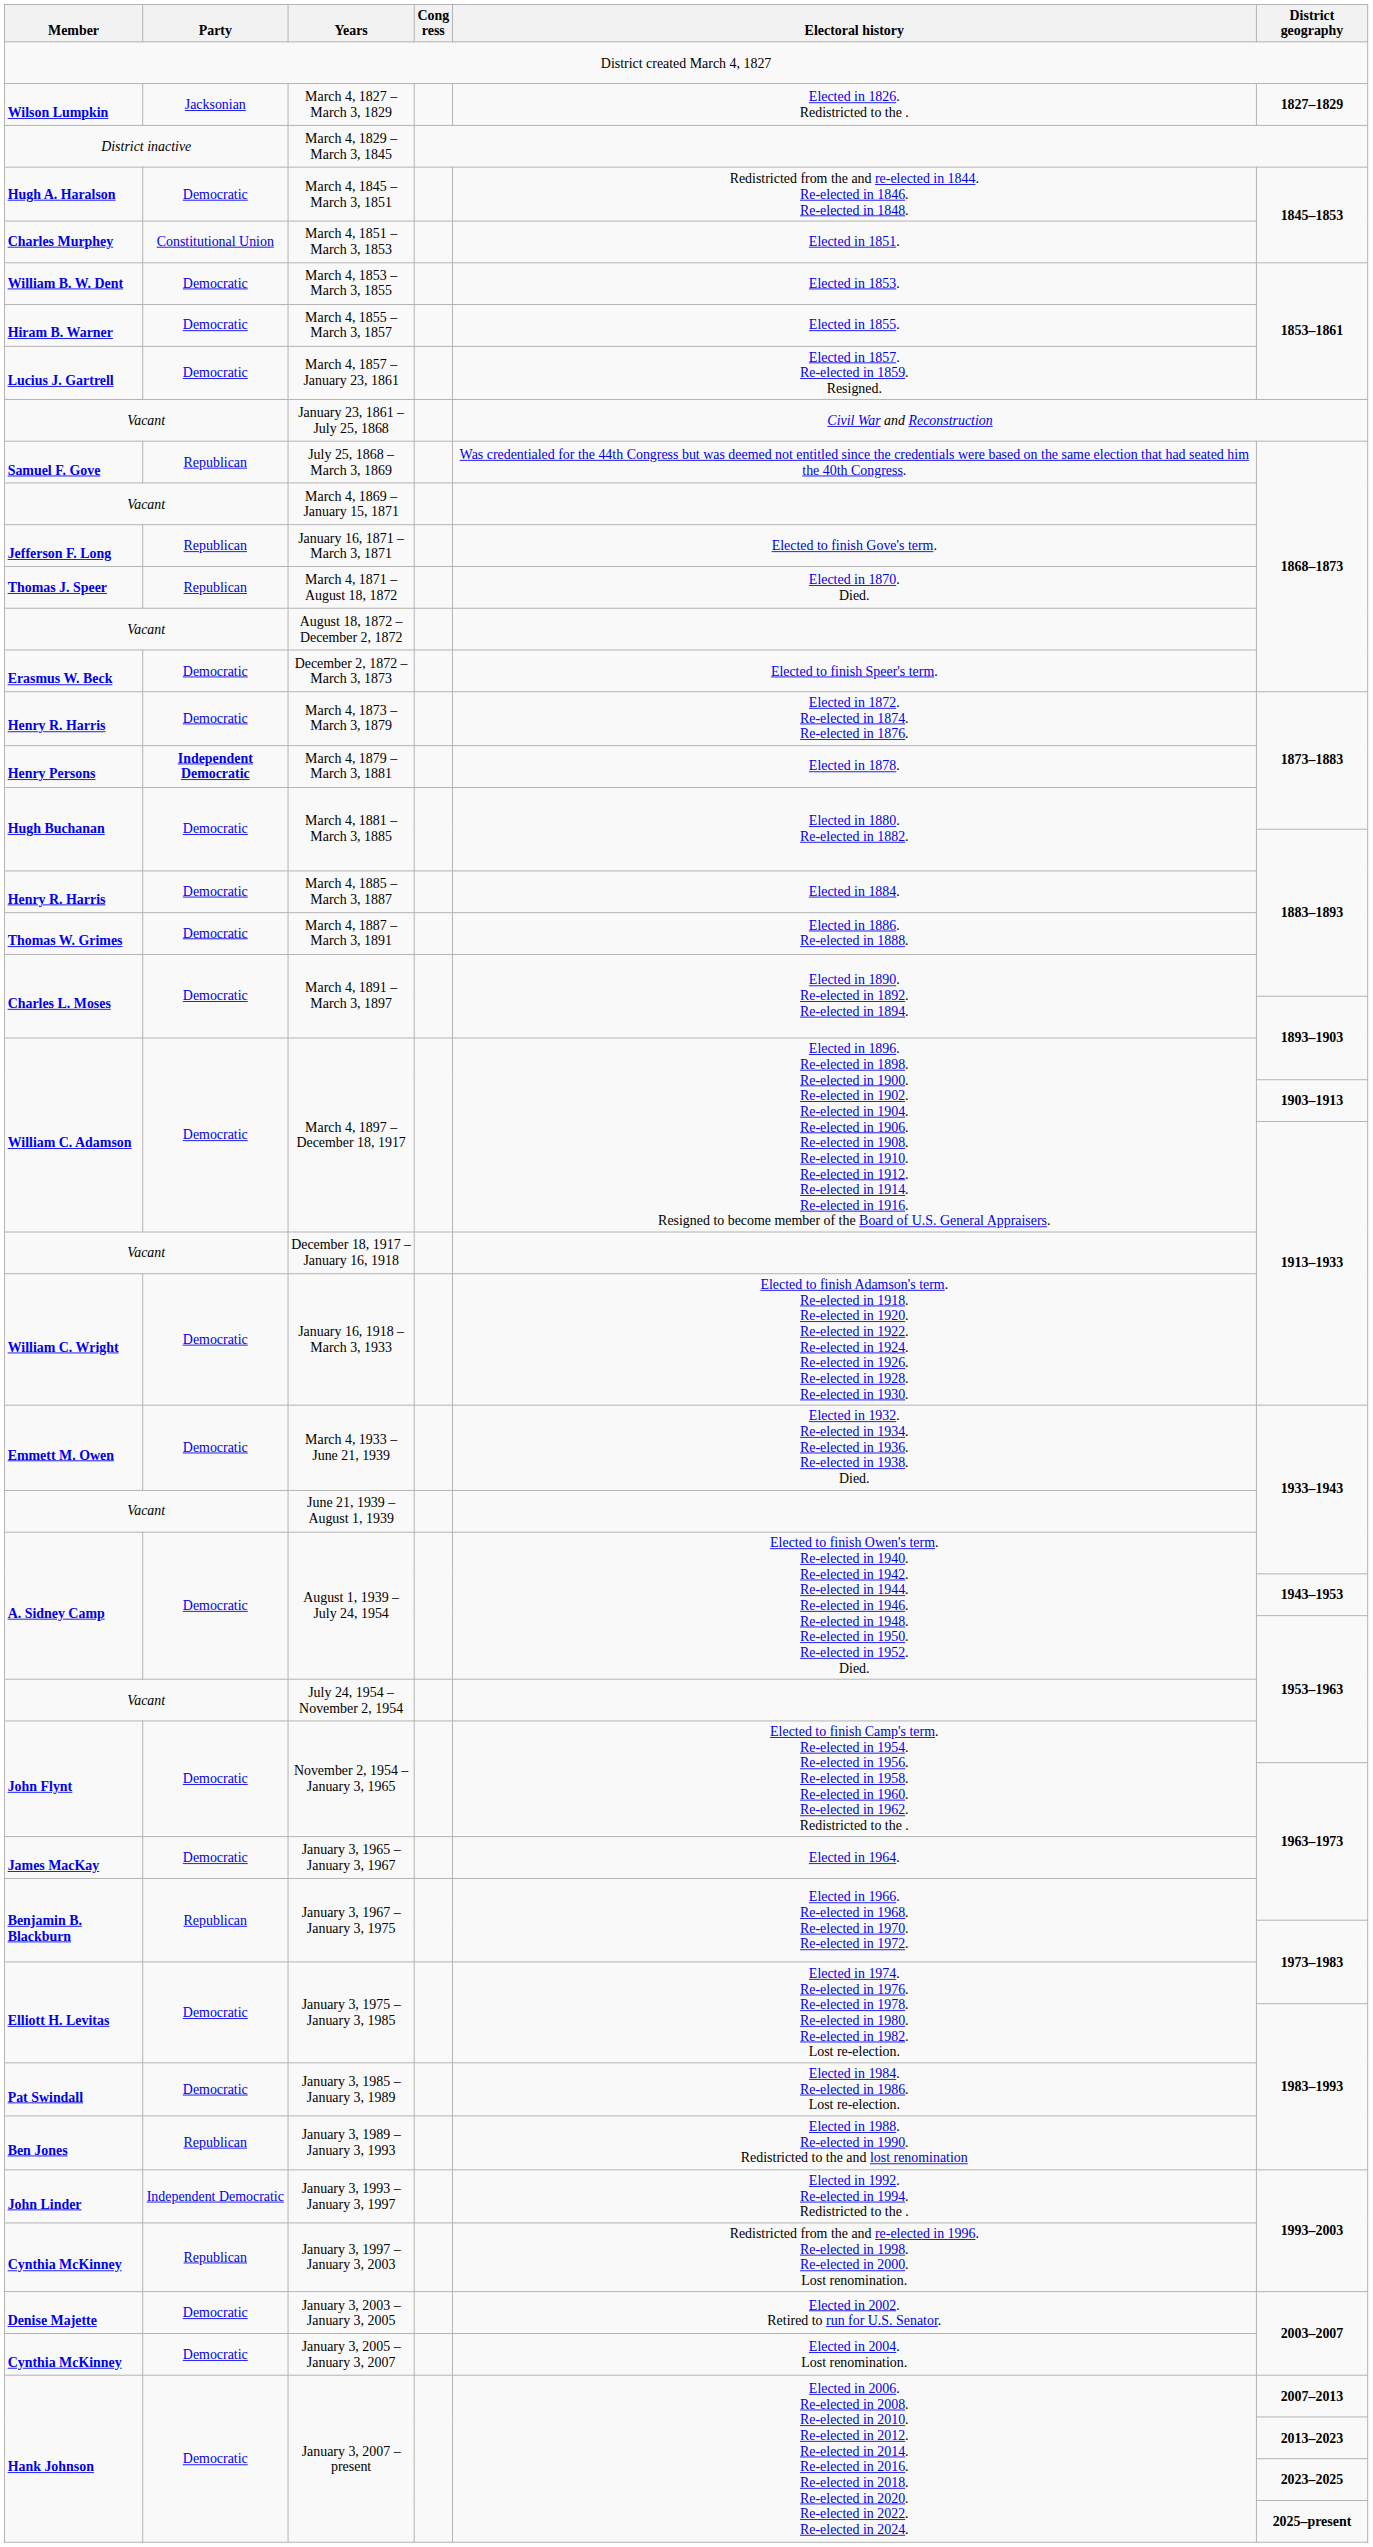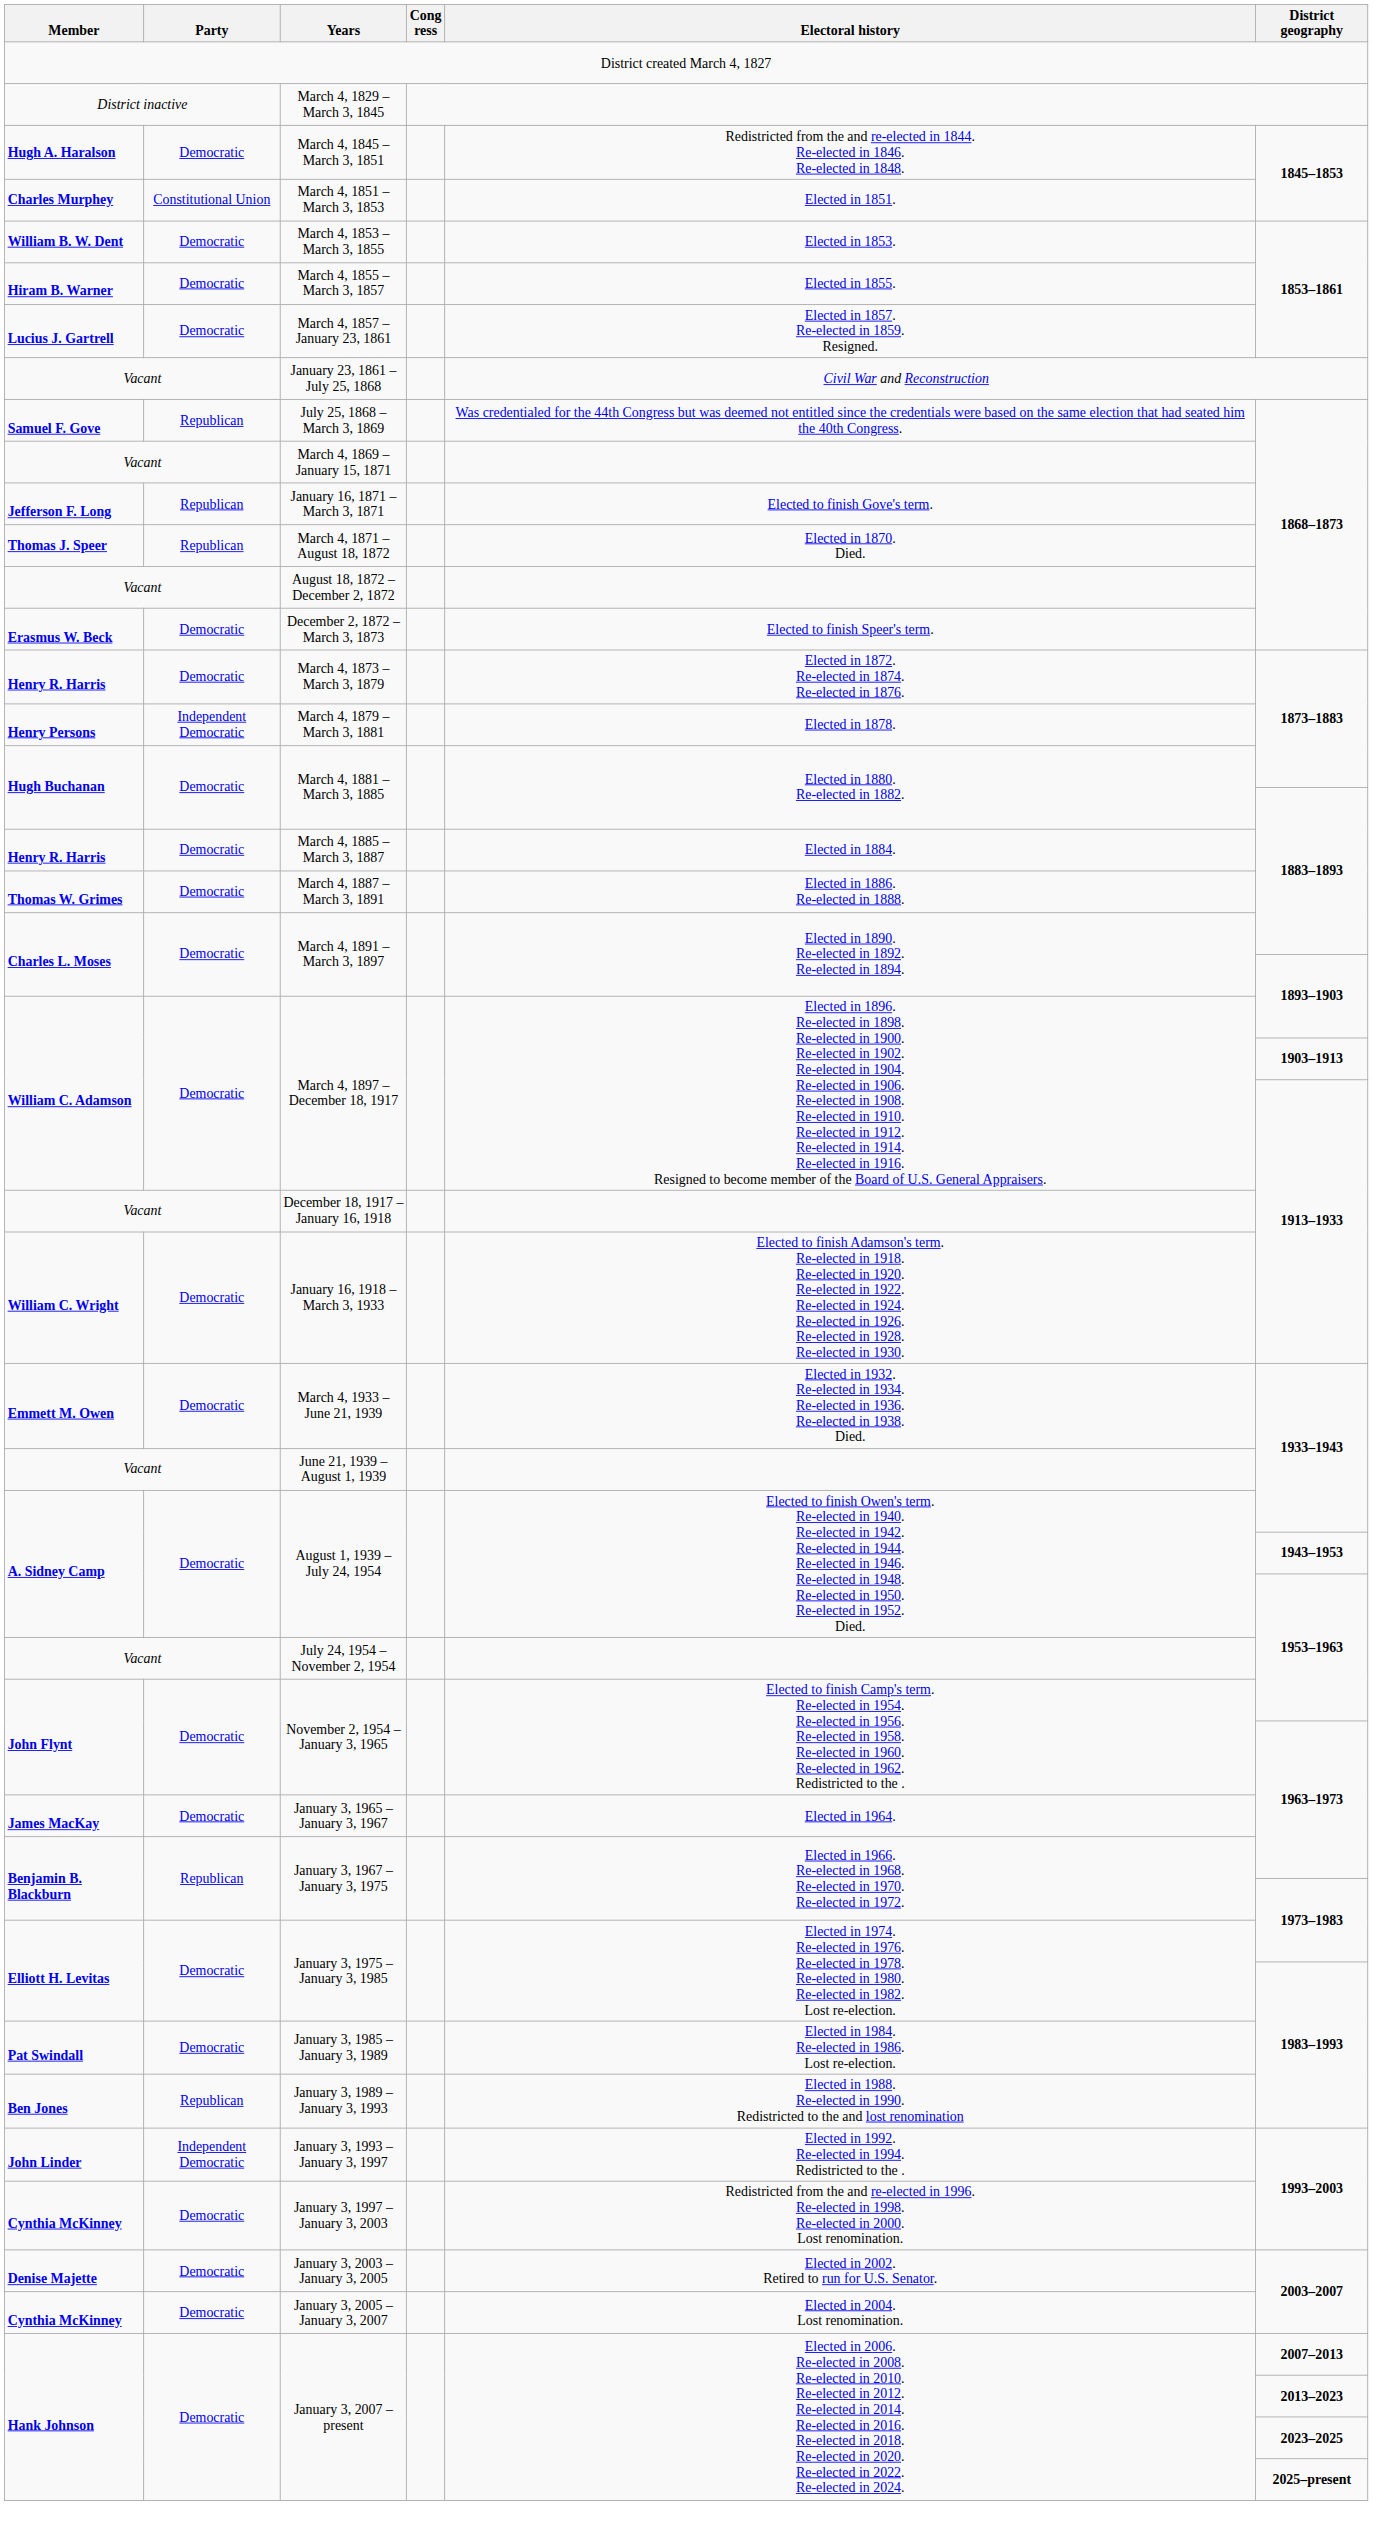- row: Wilson Lumpkin | Jacksonian | March 4, 1827 – March 3, 1829 | Elected in 1826. Redistricted to the . | 1827–1829
March 4, 1879 – March 3, 1881 | Party: bold -> normal
January 3, 1997 – January 3, 2003 | Party: Republican -> Democratic
